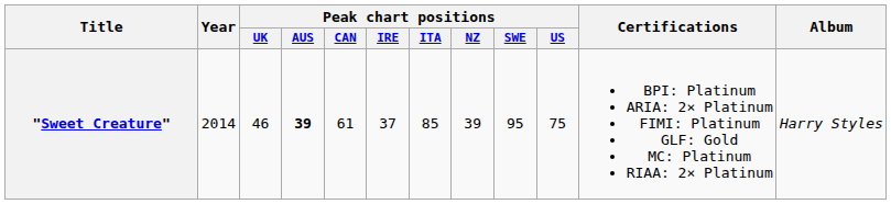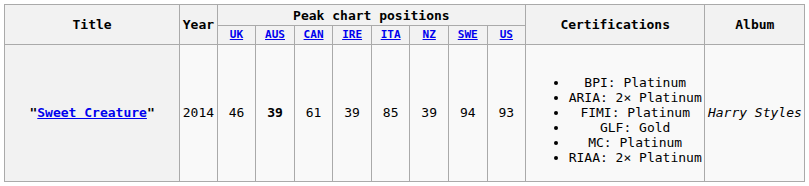"Sweet Creature" | Peak chart positions / IRE: 37 -> 39
"Sweet Creature" | Peak chart positions / SWE: 95 -> 94
"Sweet Creature" | Peak chart positions / US: 75 -> 93
